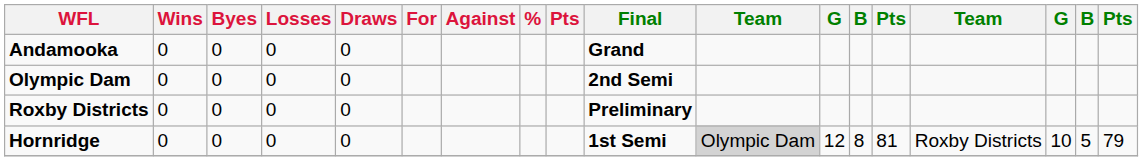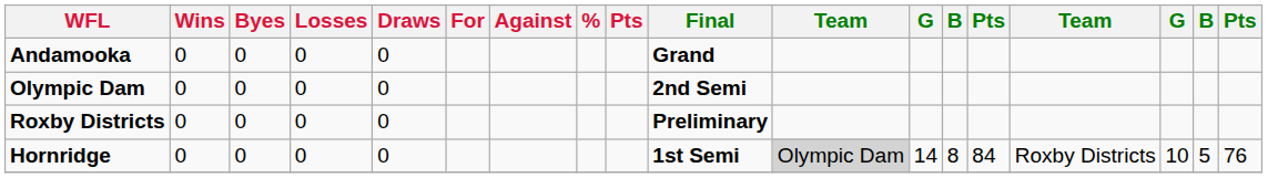Hornridge | column 12: 12 -> 14
Hornridge | column 14: 81 -> 84
Hornridge | column 18: 79 -> 76
